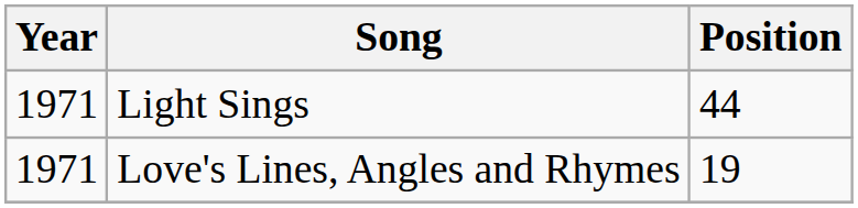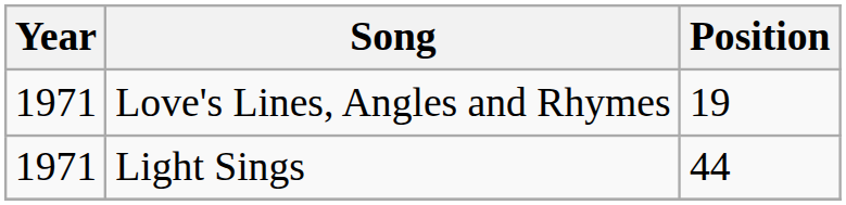rows swapped: Love's Lines, Angles and Rhymes <-> Light Sings
